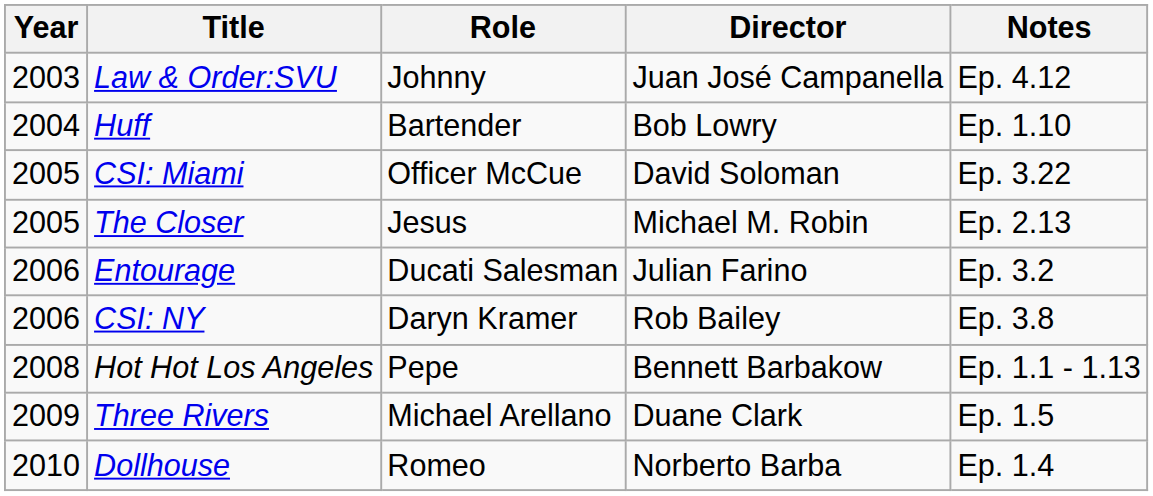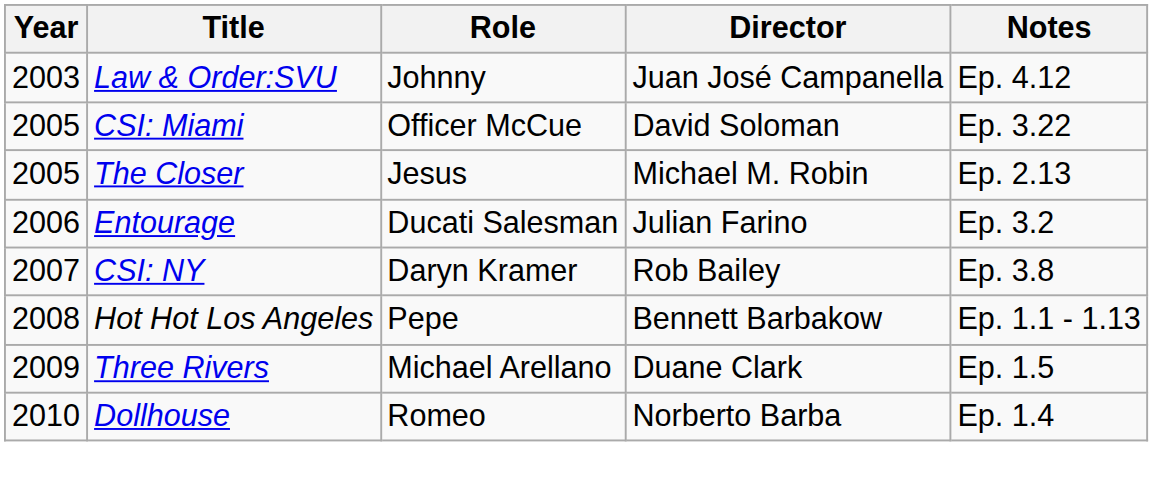- row: 2004 | Huff | Bartender | Bob Lowry | Ep. 1.10
CSI: NY | Year: 2006 -> 2007
